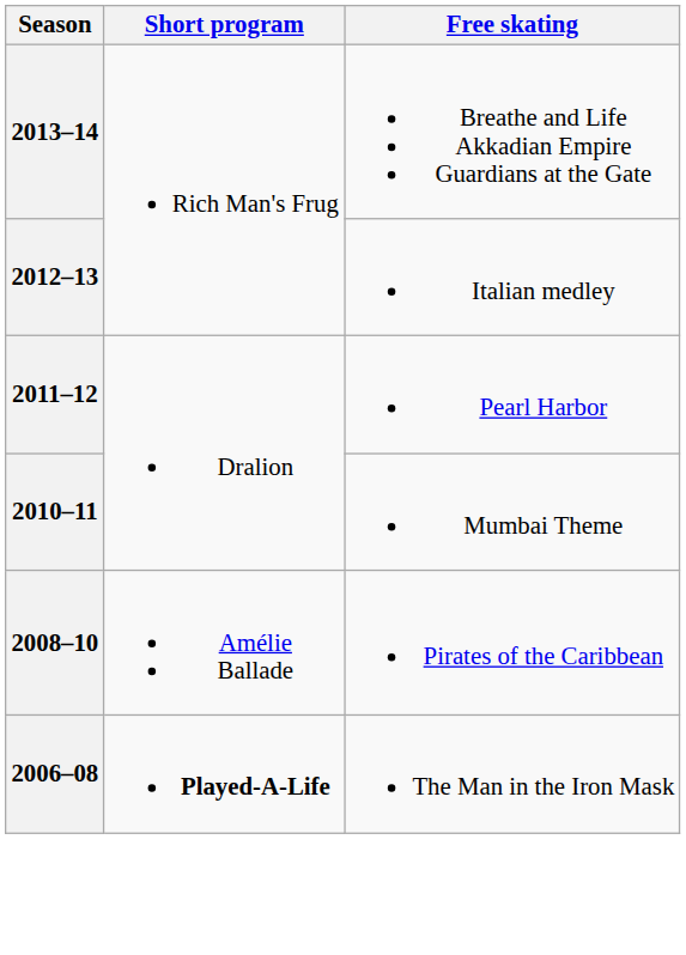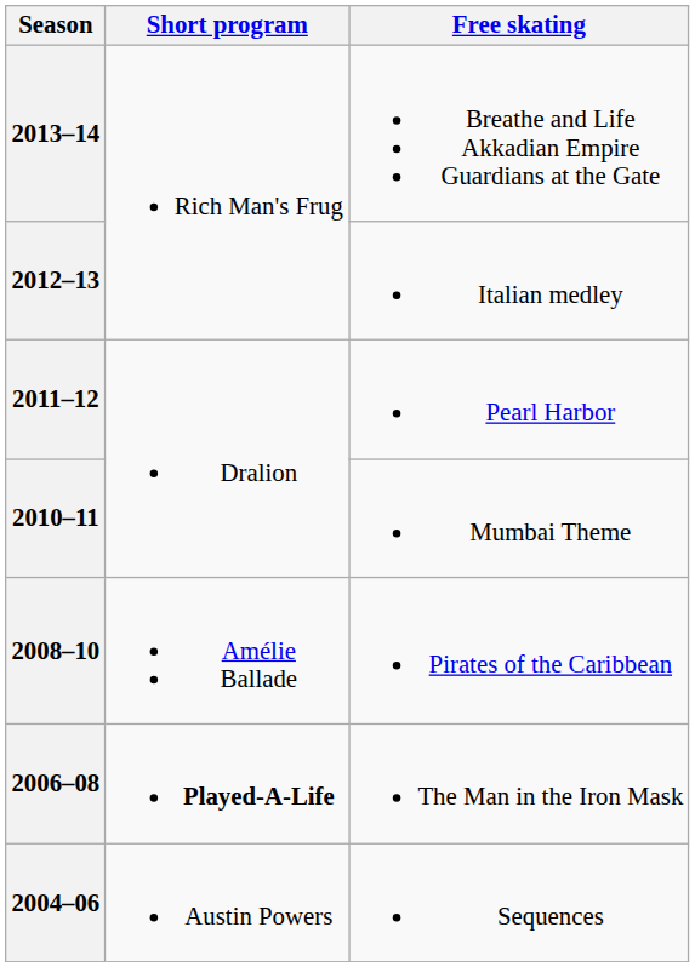+ row: 2004–06 | Austin Powers | Sequences
